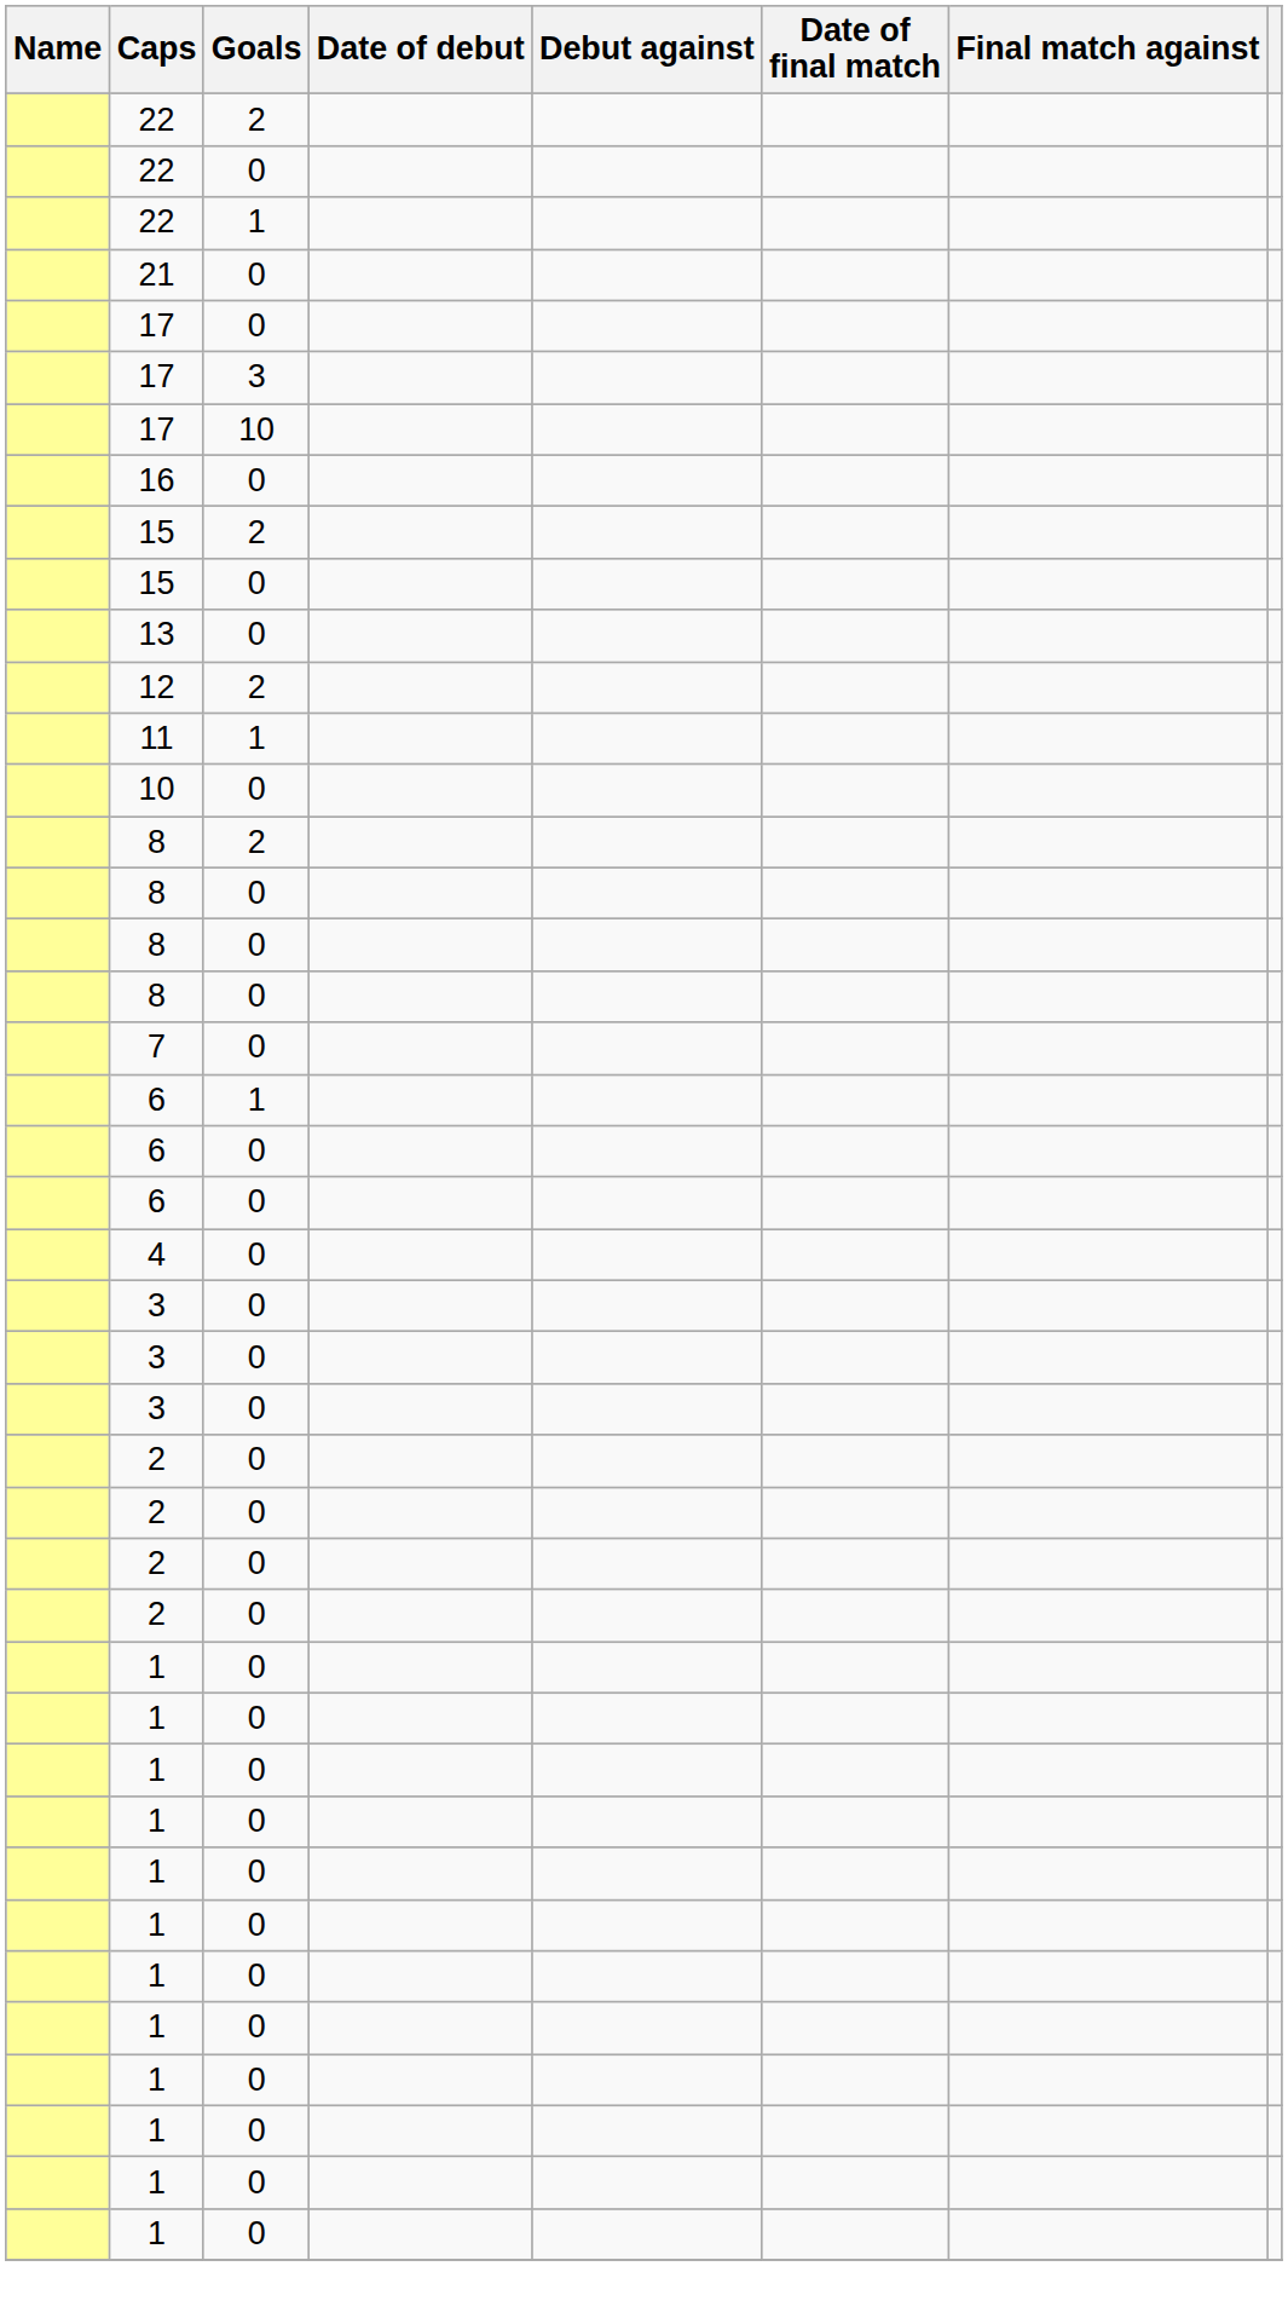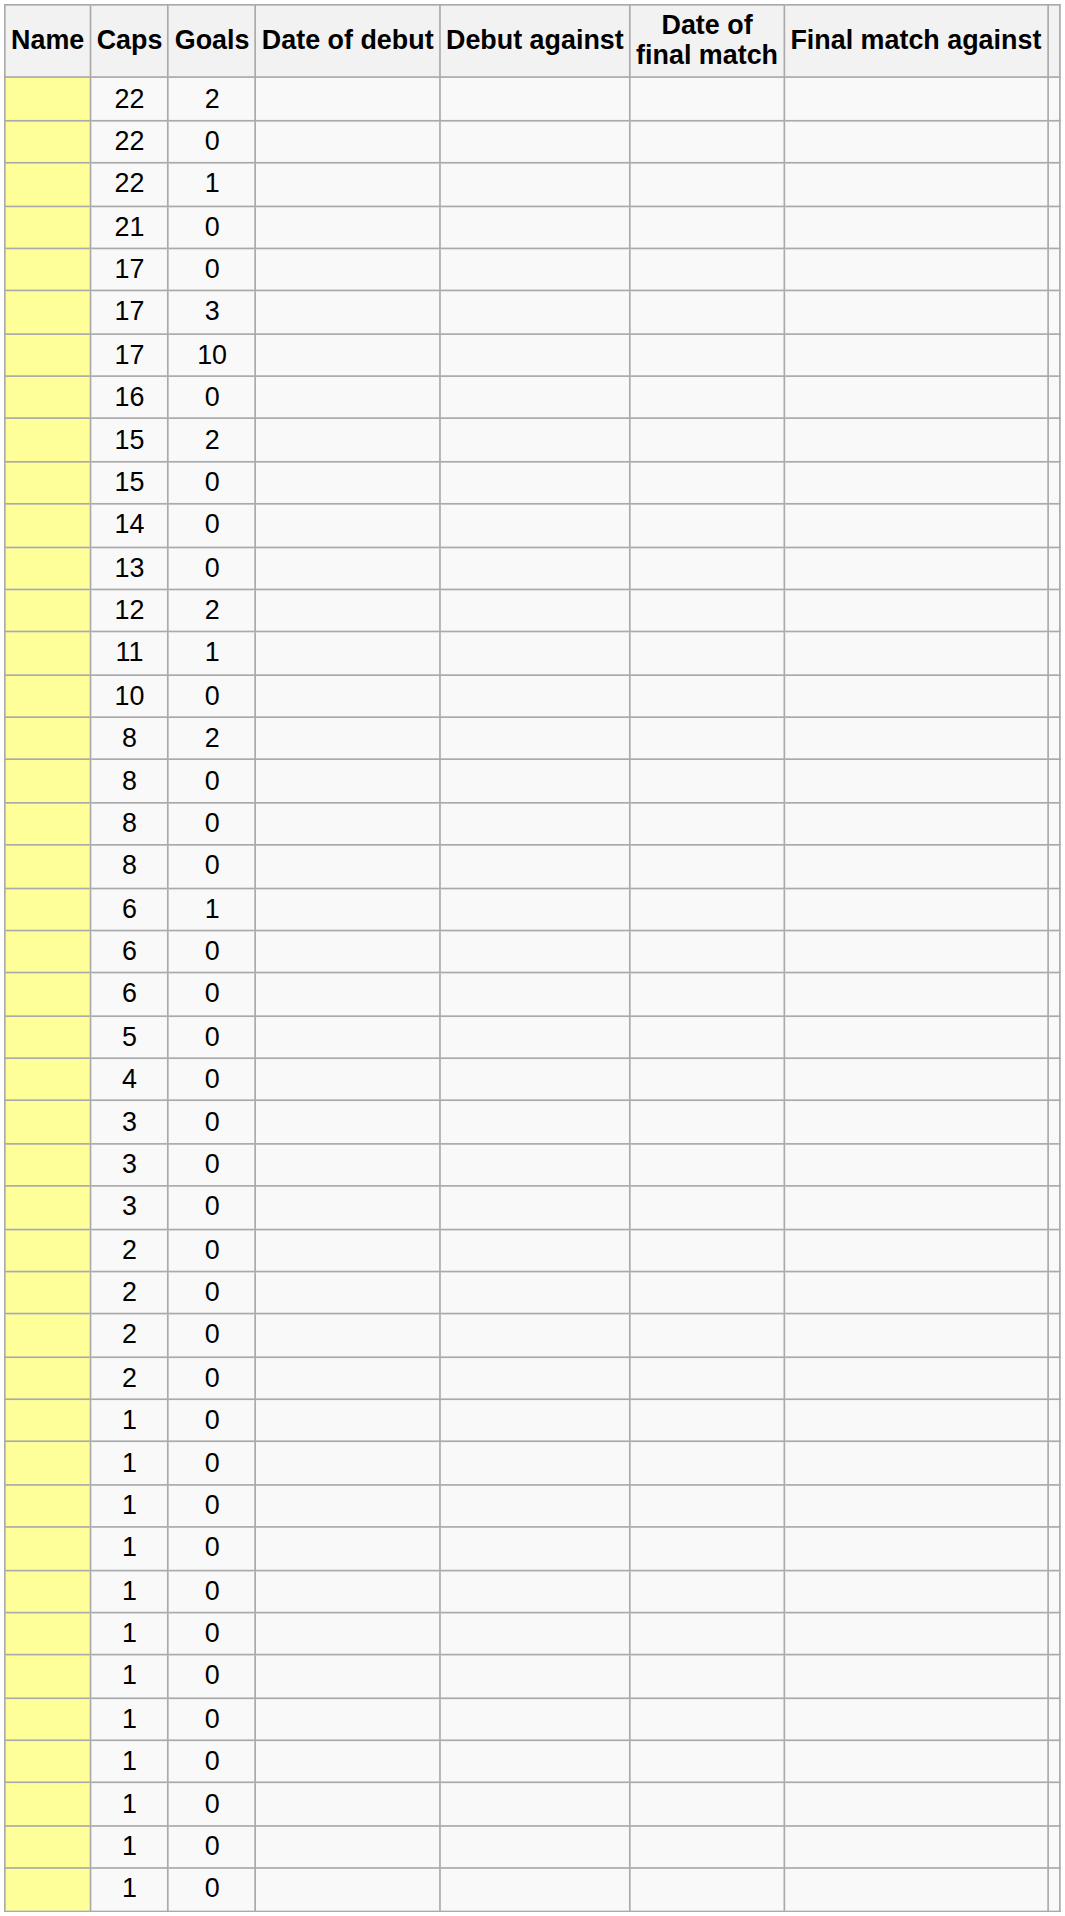+ row: 14 | 0
- row: 7 | 0
+ row: 5 | 0
